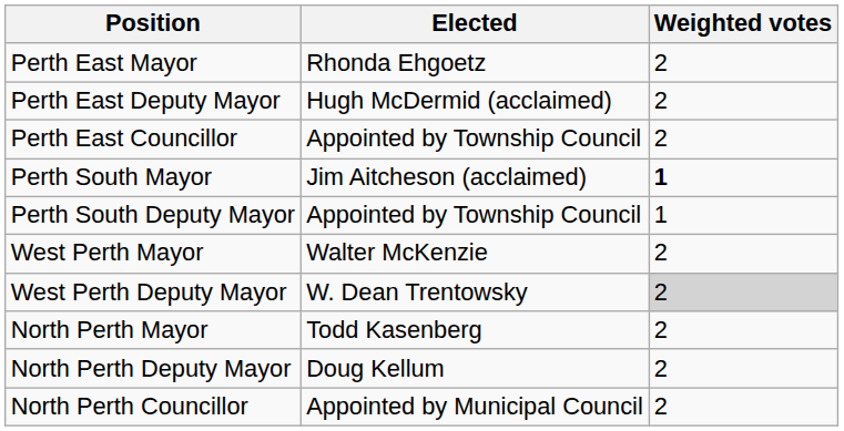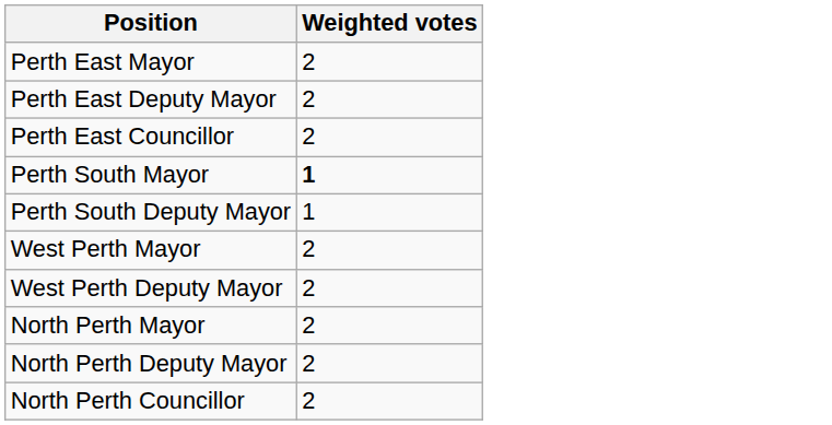- column: Elected | Rhonda Ehgoetz | Hugh McDermid (acclaimed) | Appointed by Township Council | Jim Aitcheson (acclaimed) | Appointed by Township Council | Walter McKenzie | W. Dean Trentowsky | Todd Kasenberg | Doug Kellum | Appointed by Municipal Council
West Perth Deputy Mayor | Weighted votes: lightgrey background -> no background
